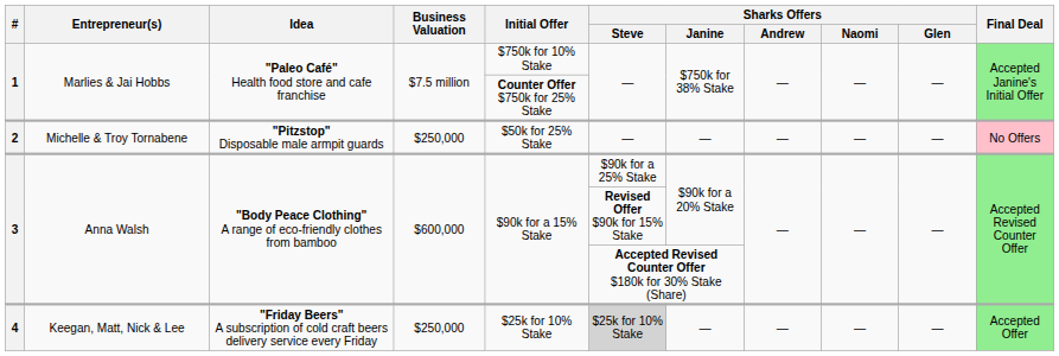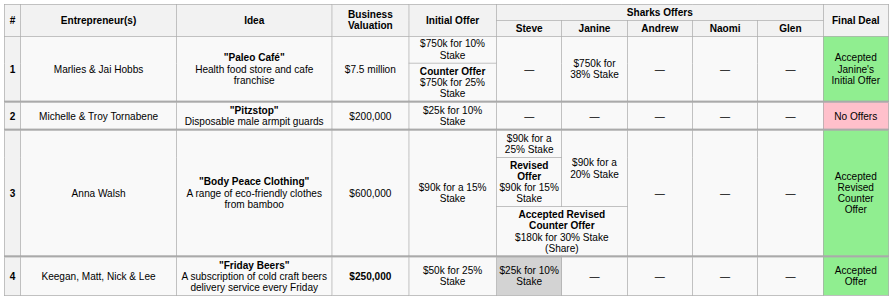2 | Business Valuation: $250,000 -> $200,000
2 | Initial Offer: $50k for 25% Stake -> $25k for 10% Stake
4 | Business Valuation: normal -> bold
4 | Initial Offer: $25k for 10% Stake -> $50k for 25% Stake
